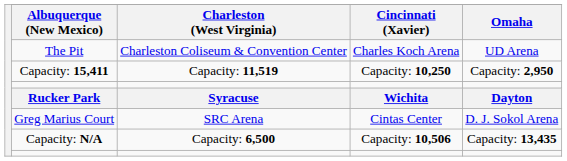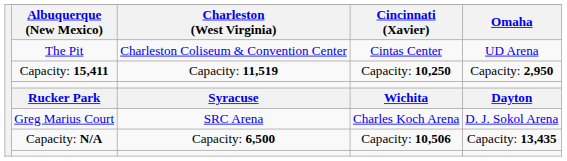The Pit | Cincinnati (Xavier): Charles Koch Arena -> Cintas Center
Greg Marius Court | Cincinnati (Xavier): Cintas Center -> Charles Koch Arena
